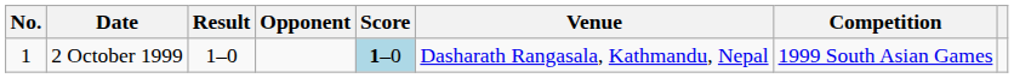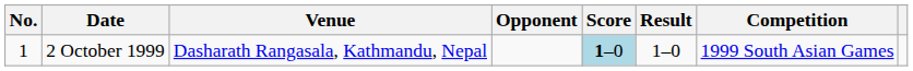columns swapped: Venue <-> Result
